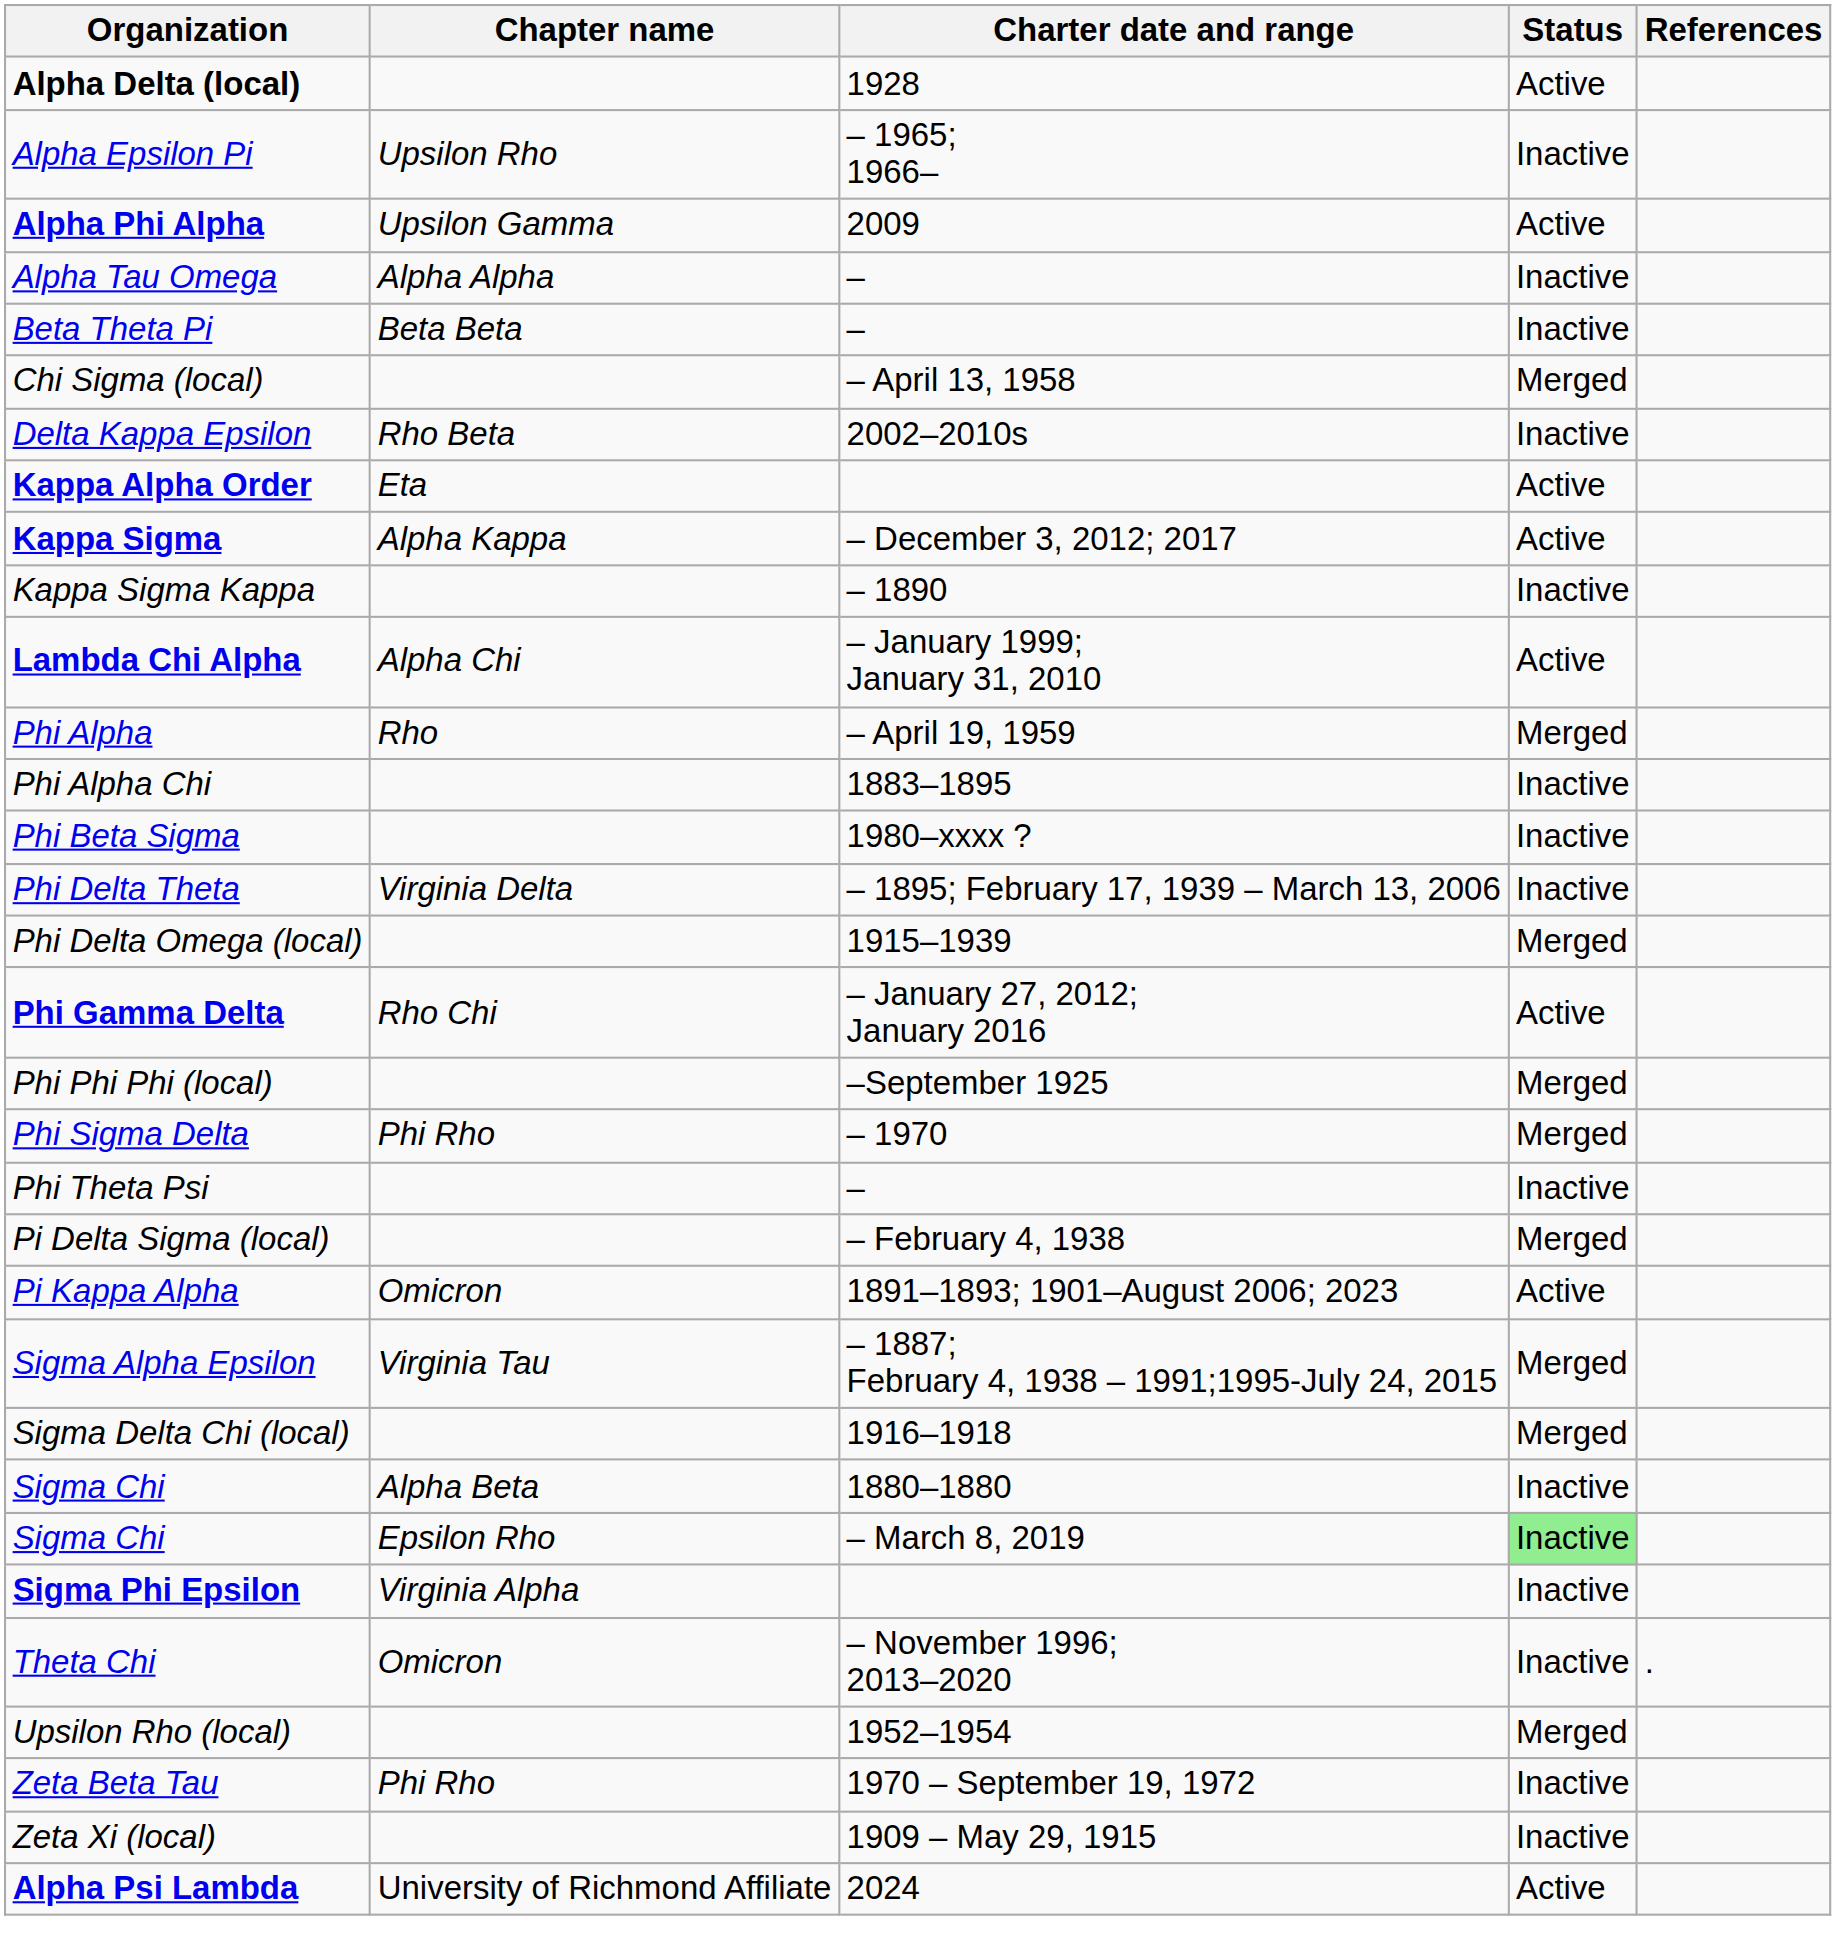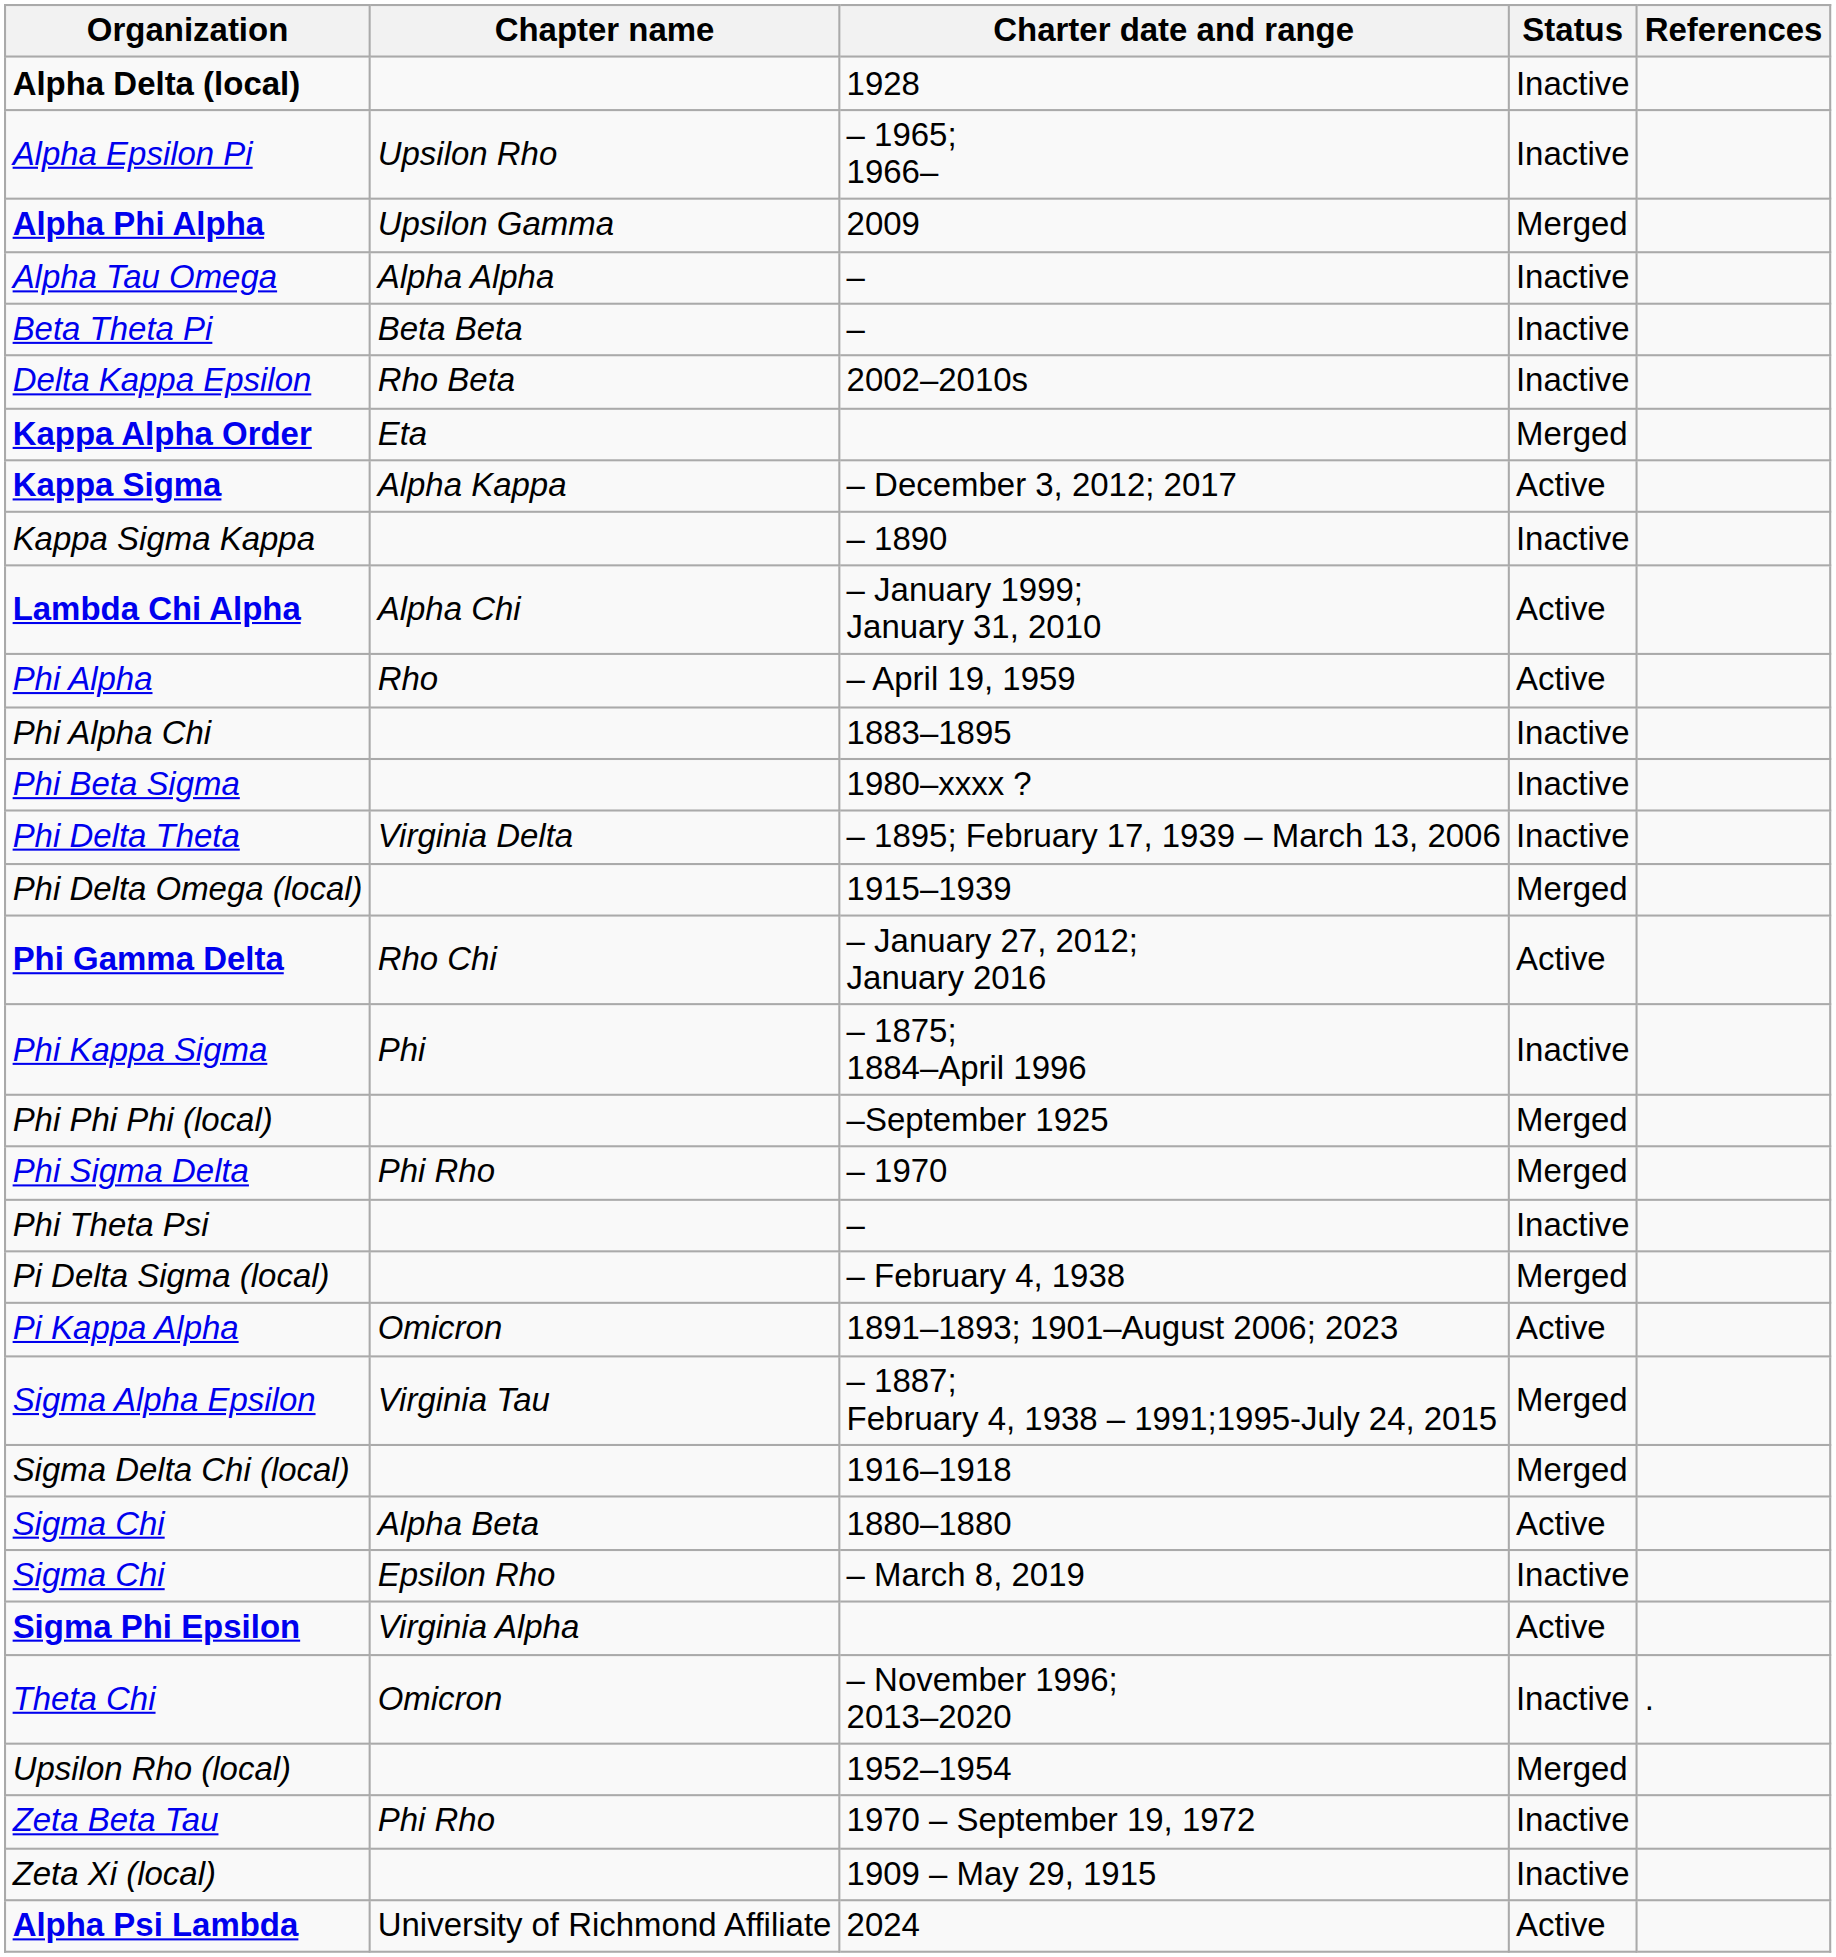Alpha Delta (local) | Status: Active -> Inactive
Alpha Phi Alpha | Status: Active -> Merged
- row: Chi Sigma (local) | – April 13, 1958 | Merged
Kappa Alpha Order | Status: Active -> Merged
Phi Alpha | Status: Merged -> Active
+ row: Phi Kappa Sigma | Phi | – 1875; 1884–April 1996 | Inactive
Sigma Chi / 1880–1880 | Status: Inactive -> Active
Sigma Chi / – March 8, 2019 | Status: lightgreen background -> no background
Sigma Phi Epsilon | Status: Inactive -> Active
